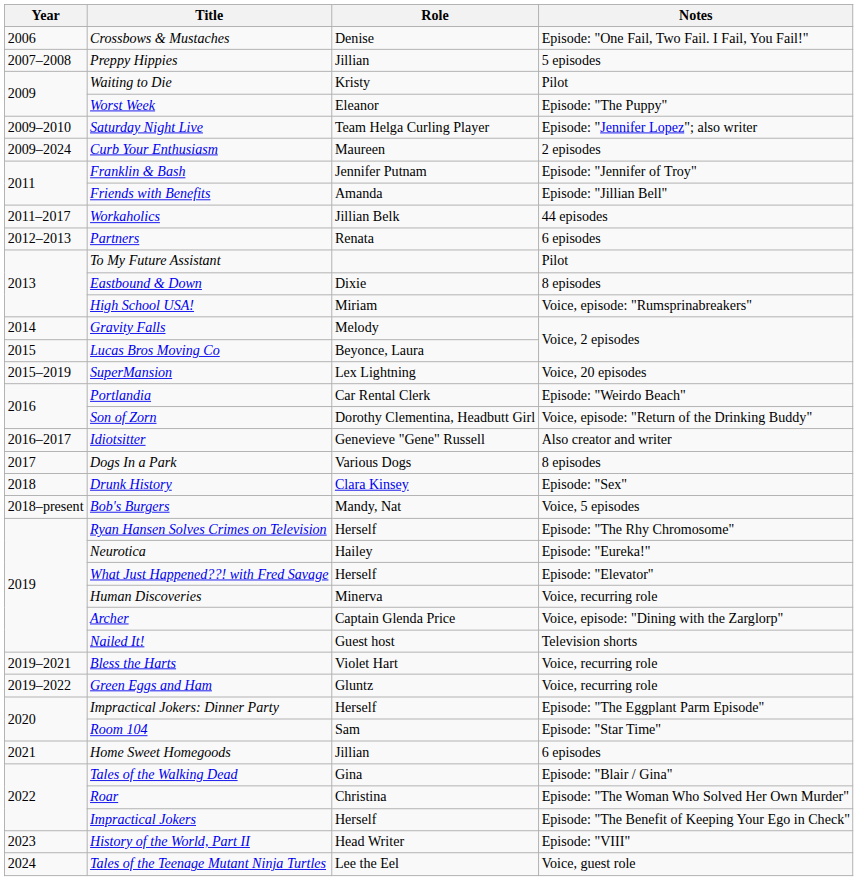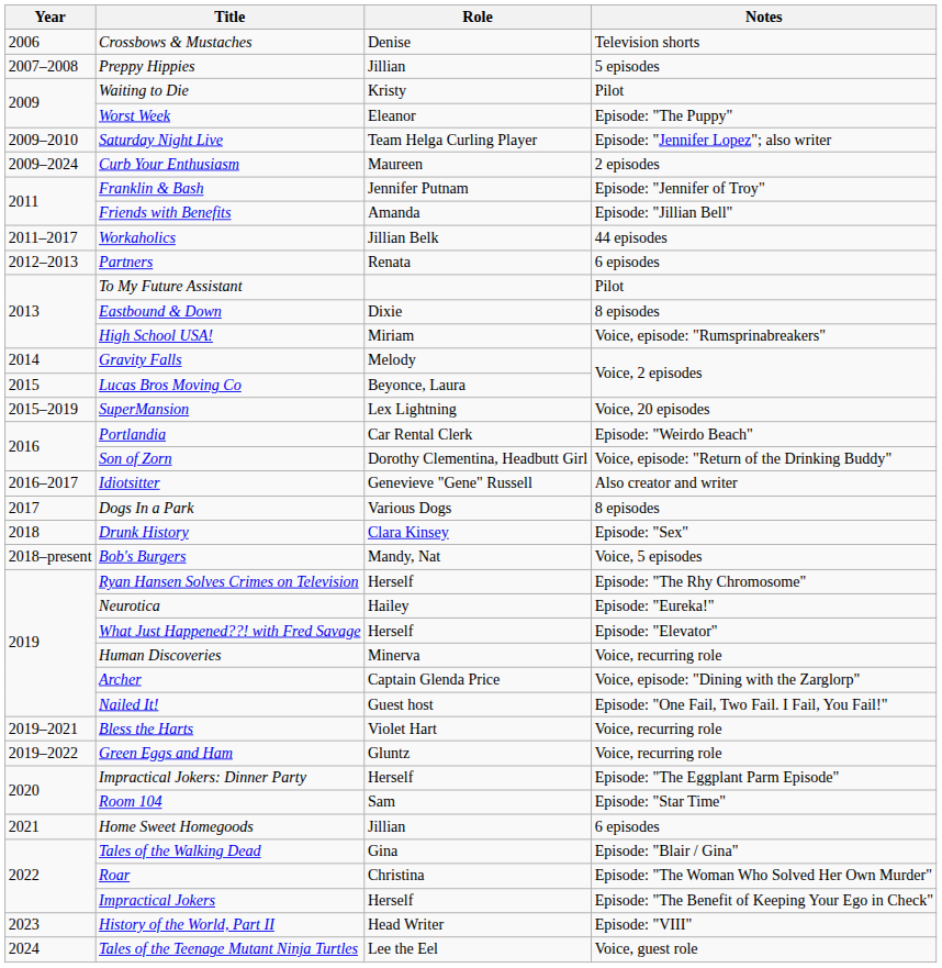Crossbows & Mustaches | Notes: Episode: "One Fail, Two Fail. I Fail, You Fail!" -> Television shorts
Nailed It! | Notes: Television shorts -> Episode: "One Fail, Two Fail. I Fail, You Fail!"
